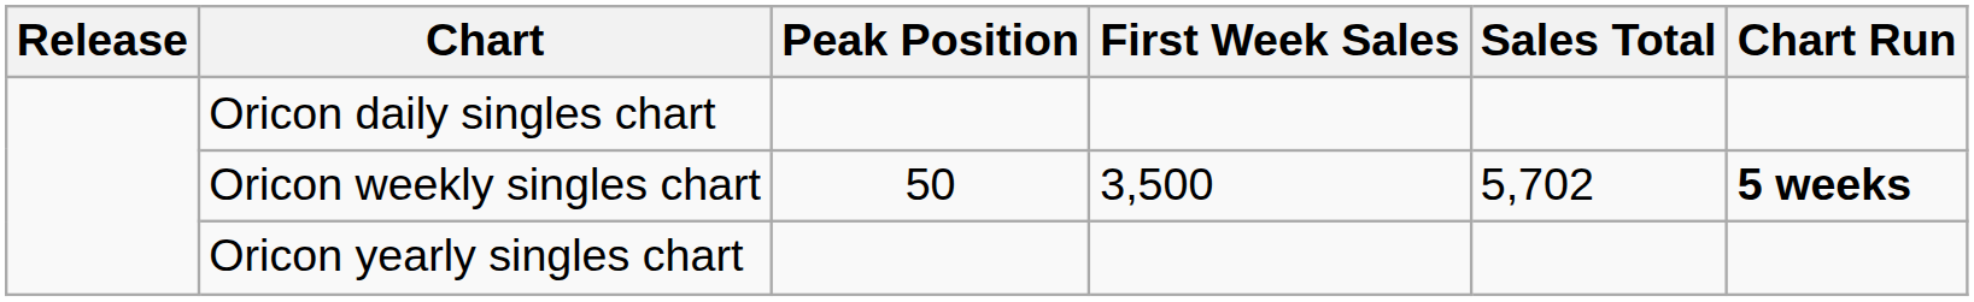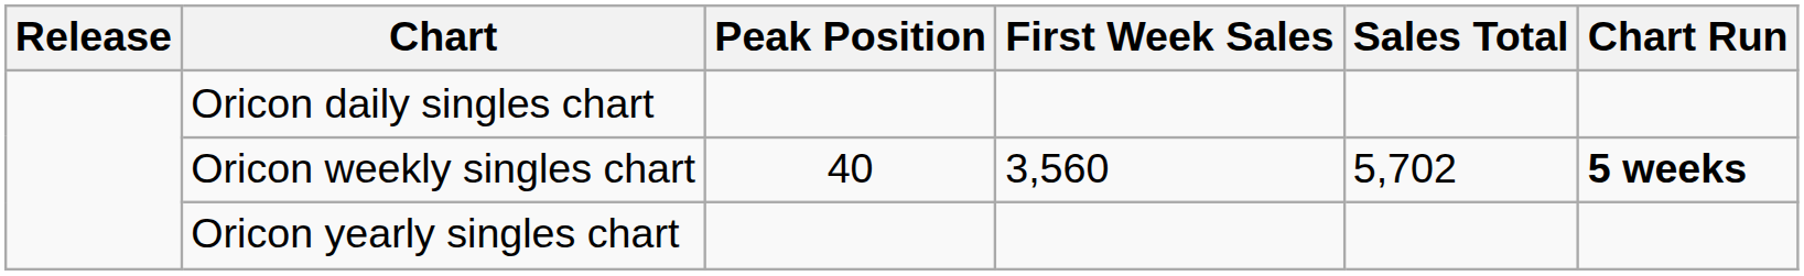Oricon weekly singles chart | Peak Position: 50 -> 40
Oricon weekly singles chart | First Week Sales: 3,500 -> 3,560
